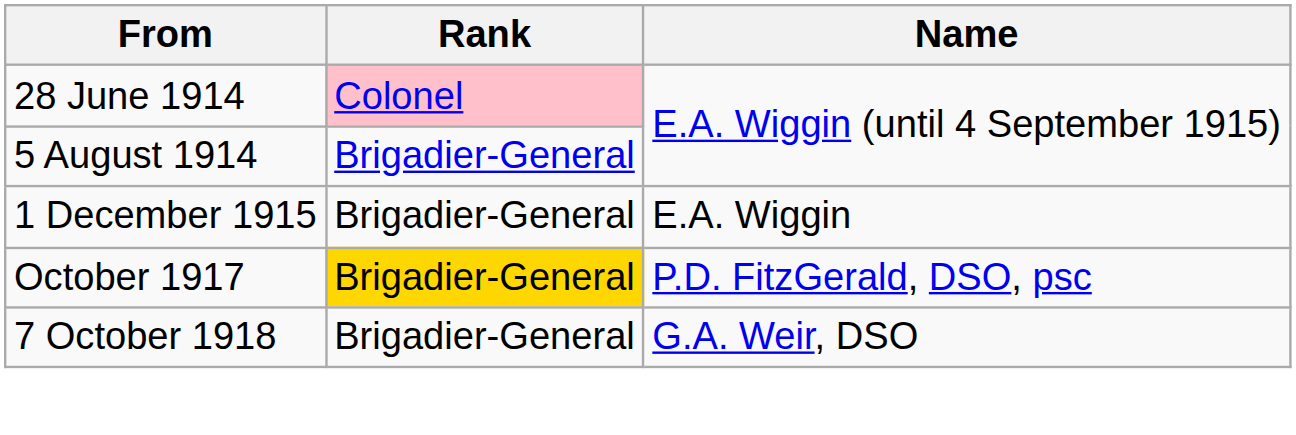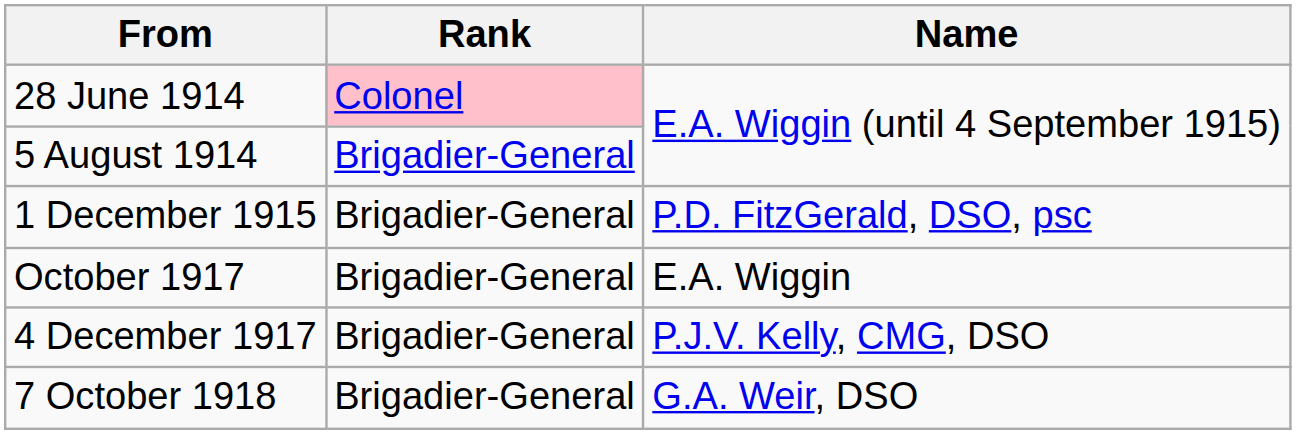1 December 1915 | Name: E.A. Wiggin -> P.D. FitzGerald, DSO, psc
October 1917 | Rank: gold background -> no background
October 1917 | Name: P.D. FitzGerald, DSO, psc -> E.A. Wiggin
+ row: 4 December 1917 | Brigadier-General | P.J.V. Kelly, CMG, DSO
